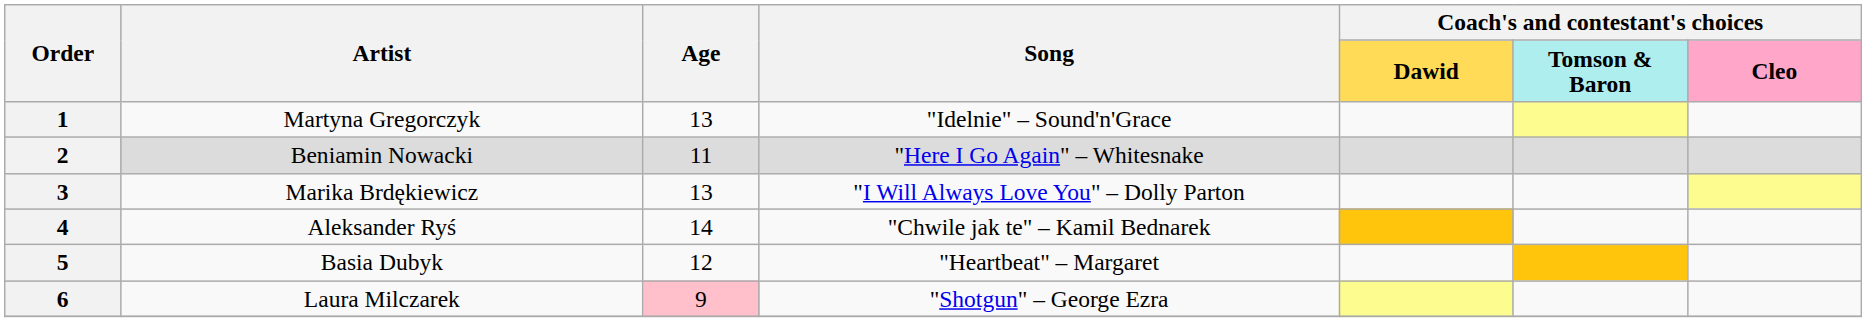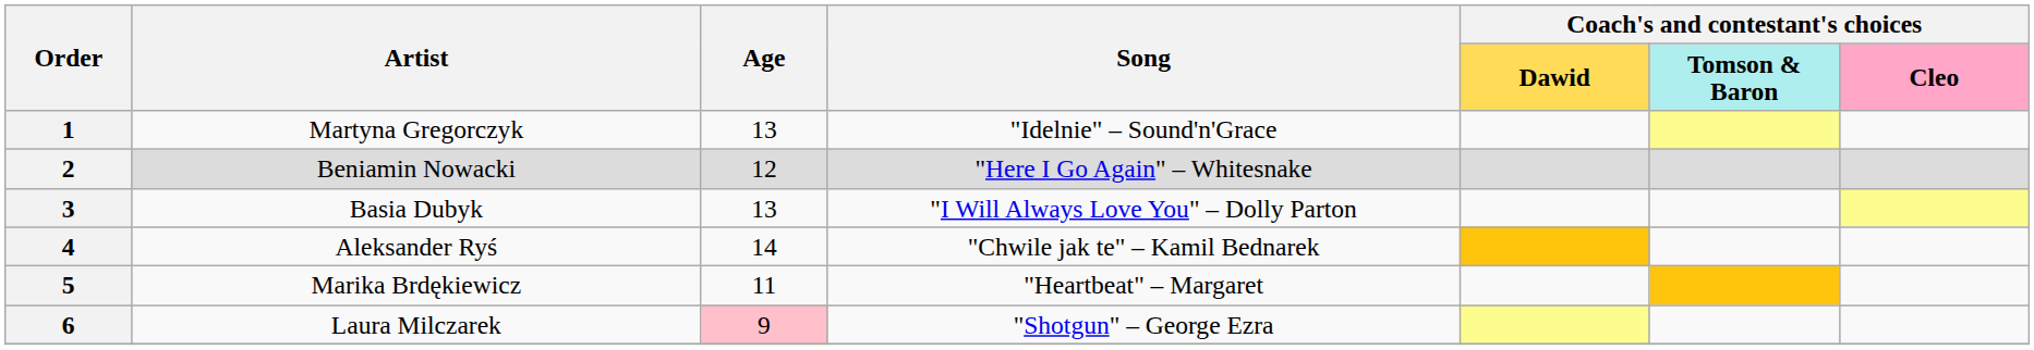2 | Age: 11 -> 12
3 | Artist: Marika Brdękiewicz -> Basia Dubyk
5 | Artist: Basia Dubyk -> Marika Brdękiewicz
5 | Age: 12 -> 11
